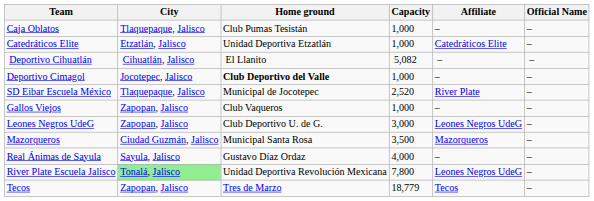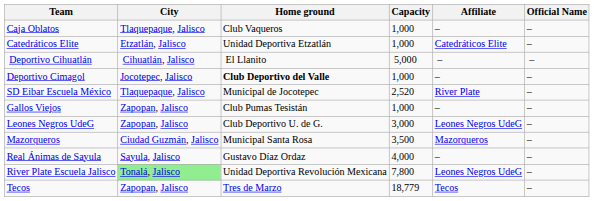Caja Oblatos | Home ground: Club Pumas Tesistán -> Club Vaqueros
Deportivo Cihuatlán | Capacity: 5,082 -> 5,000
Gallos Viejos | Home ground: Club Vaqueros -> Club Pumas Tesistán
